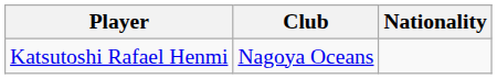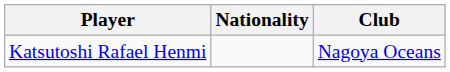columns swapped: Nationality <-> Club
